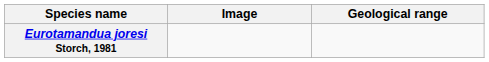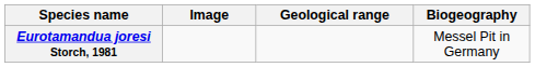+ column: Biogeography | Messel Pit in Germany
